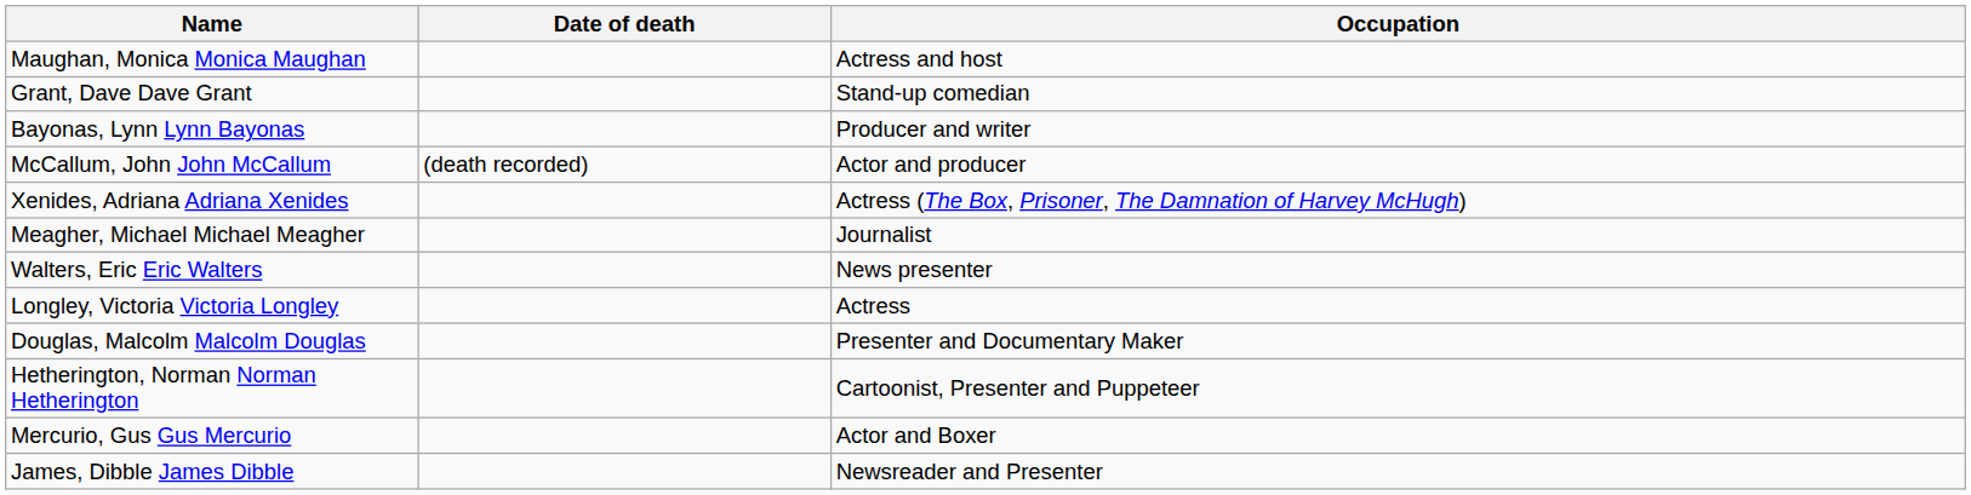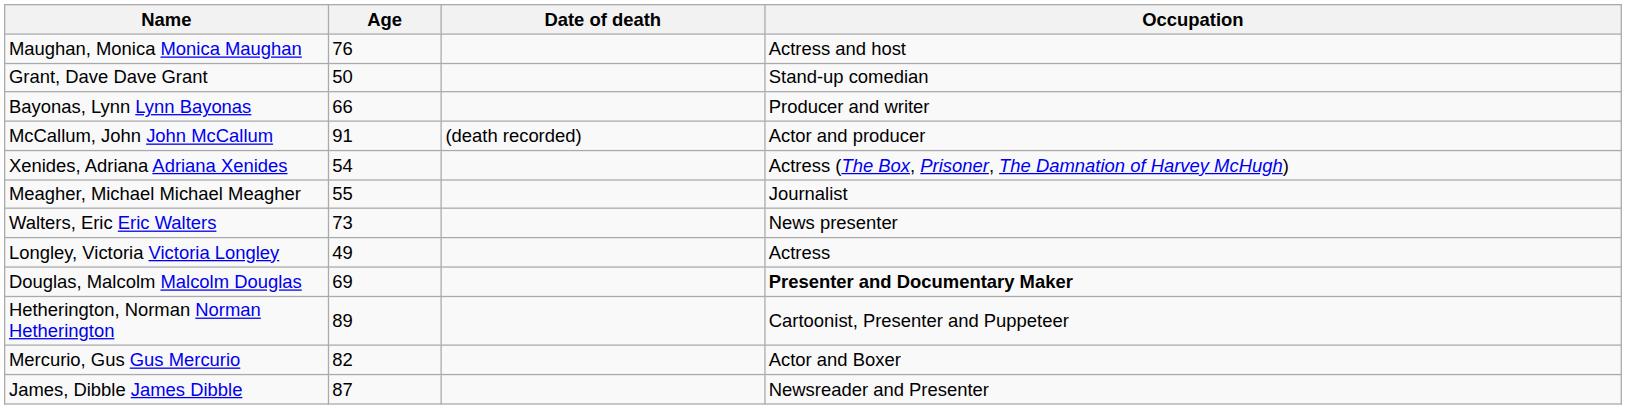+ column: Age | 76 | 50 | 66 | 91 | 54 | 55 | 73 | 49 | 69 | 89 | 82 | 87
Douglas, Malcolm Malcolm Douglas | Occupation: normal -> bold
